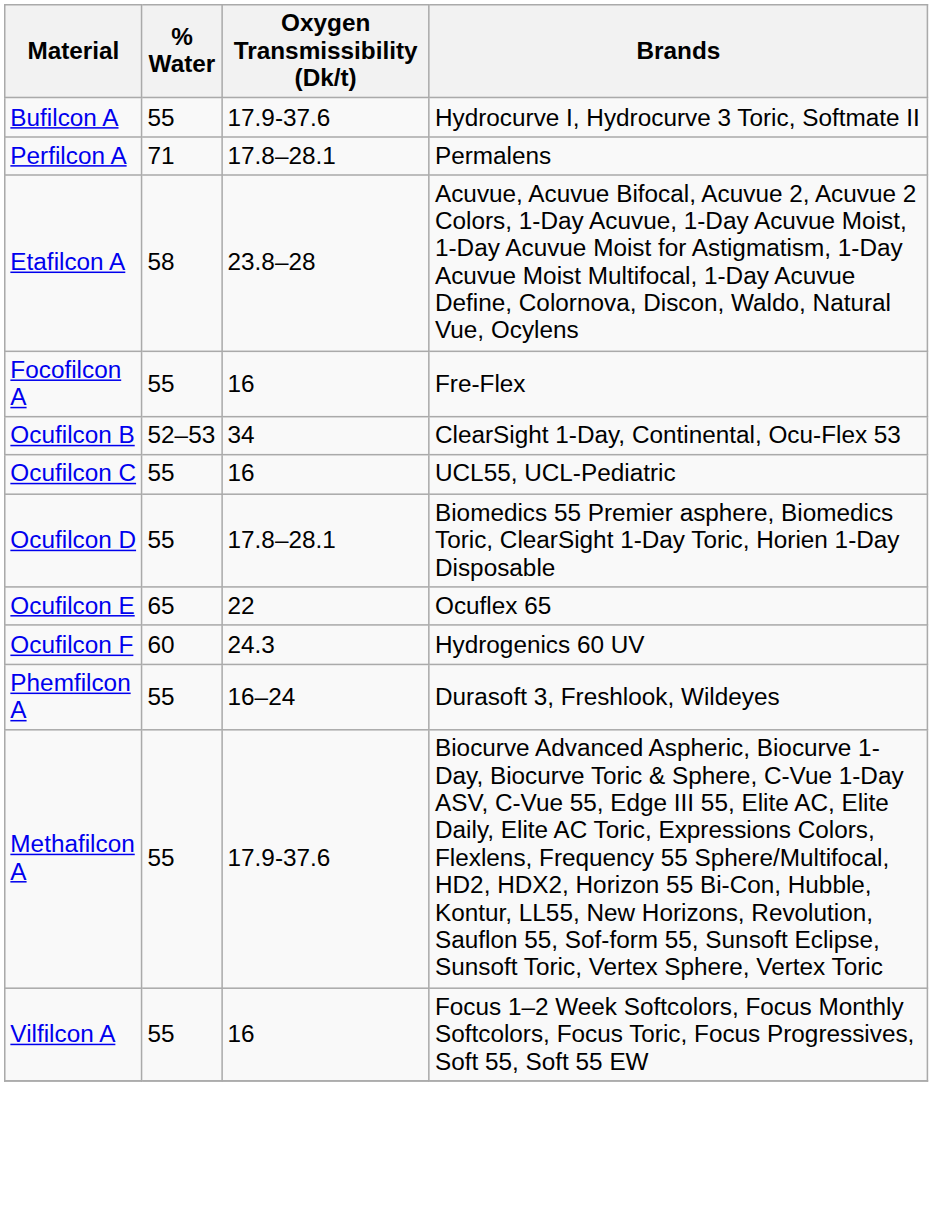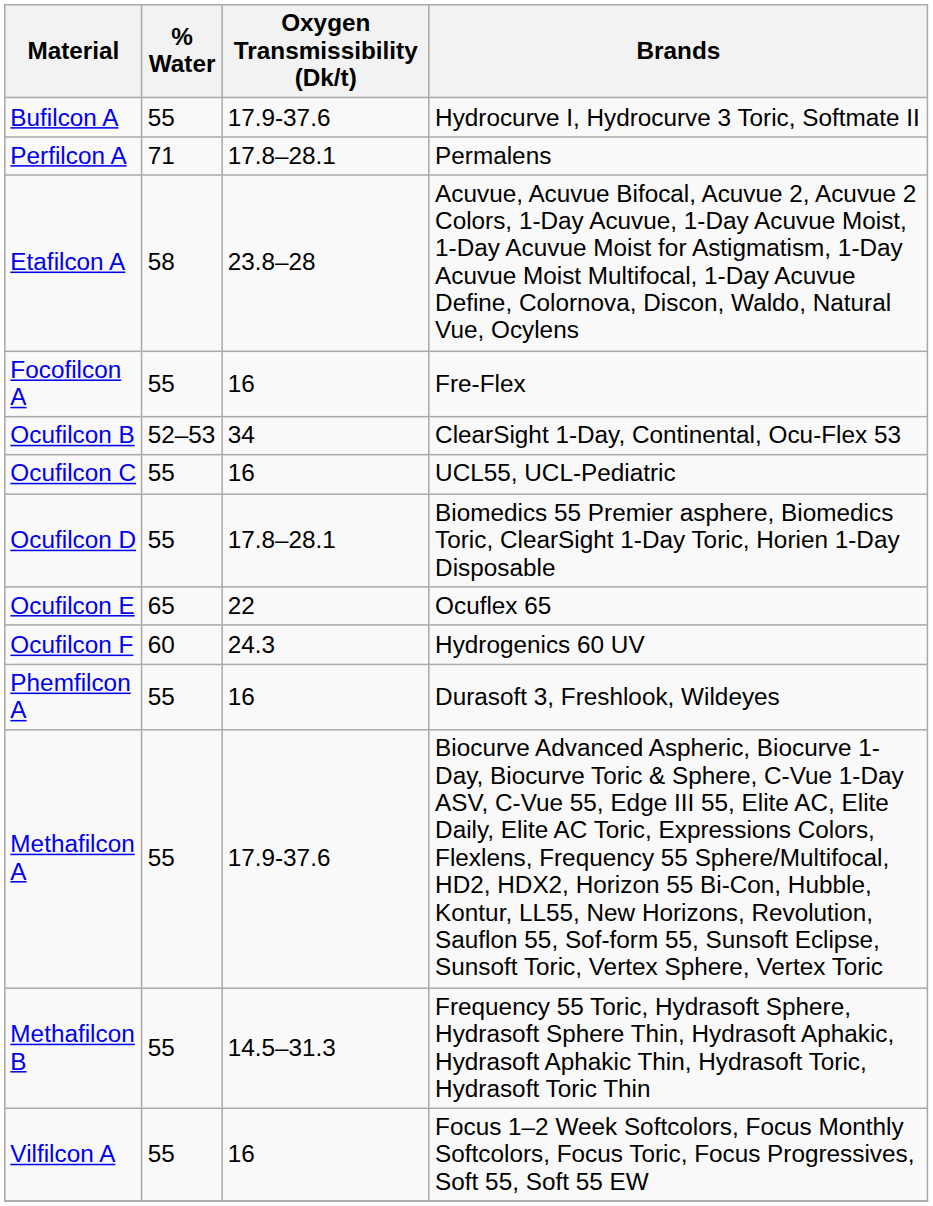Phemfilcon A | Oxygen Transmissibility (Dk/t): 16–24 -> 16
+ row: Methafilcon B | 55 | 14.5–31.3 | Frequency 55 Toric, Hydrasoft Sphere, Hydrasoft Sphere Thin, Hydrasoft Aphakic, Hydrasoft Aphakic Thin, Hydrasoft Toric, Hydrasoft Toric Thin
